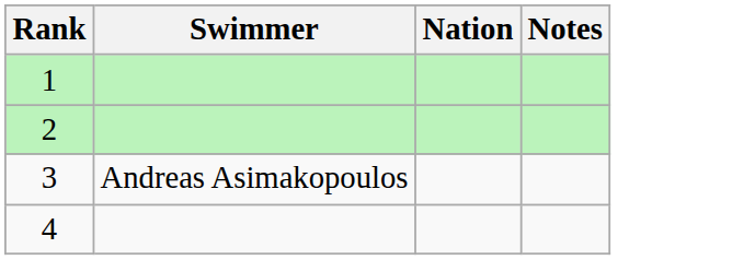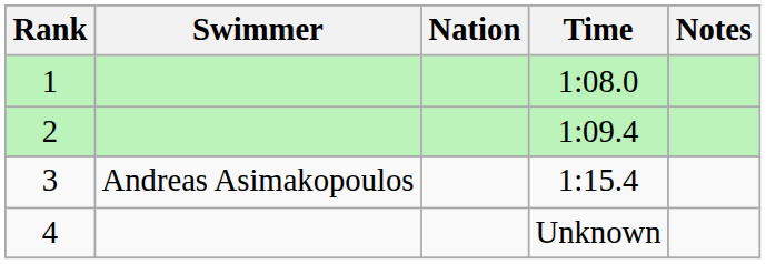+ column: Time | 1:08.0 | 1:09.4 | 1:15.4 | Unknown
